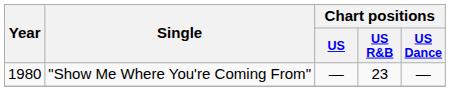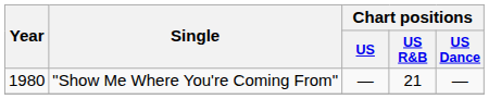"Show Me Where You're Coming From" | Chart positions / US R&B: 23 -> 21
